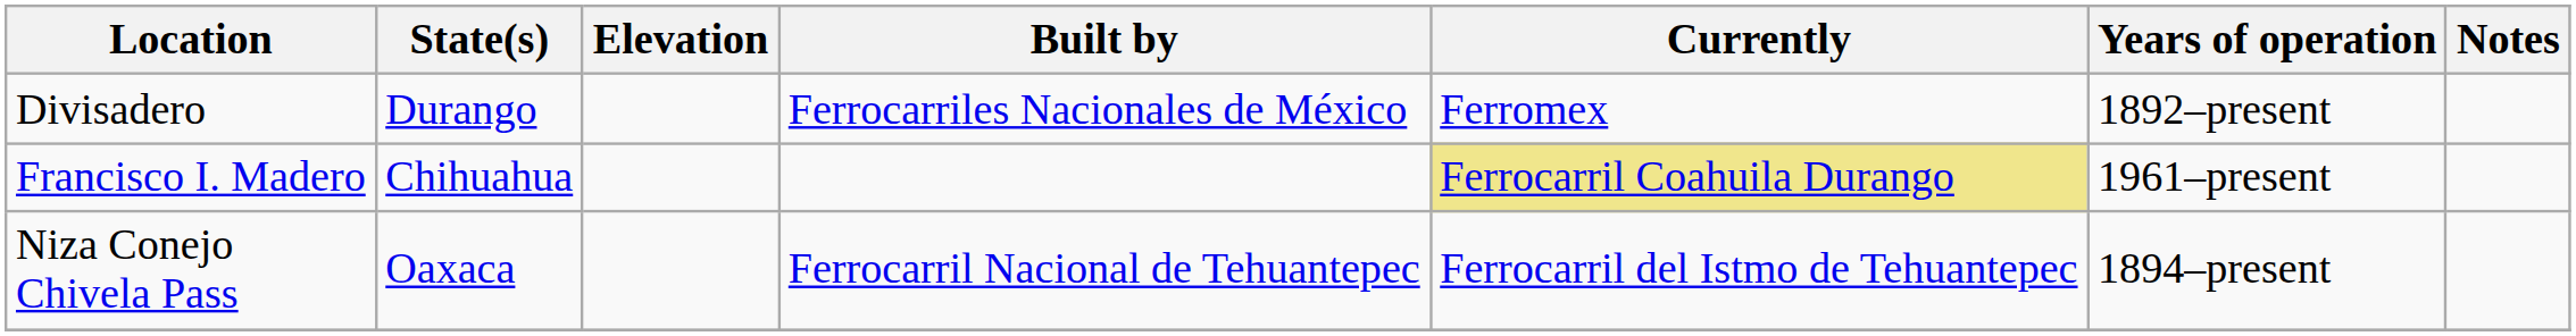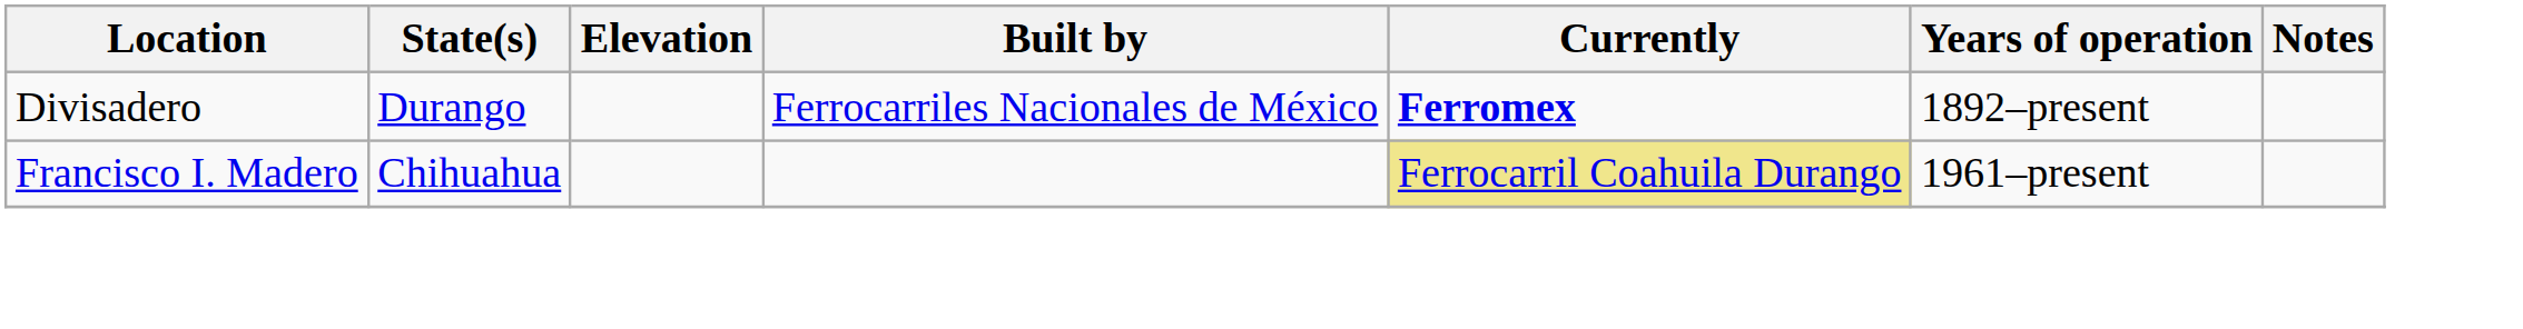Divisadero | Currently: normal -> bold
- row: Niza Conejo Chivela Pass | Oaxaca | Ferrocarril Nacional de Tehuantepec | Ferrocarril del Istmo de Tehuantepec | 1894–present
